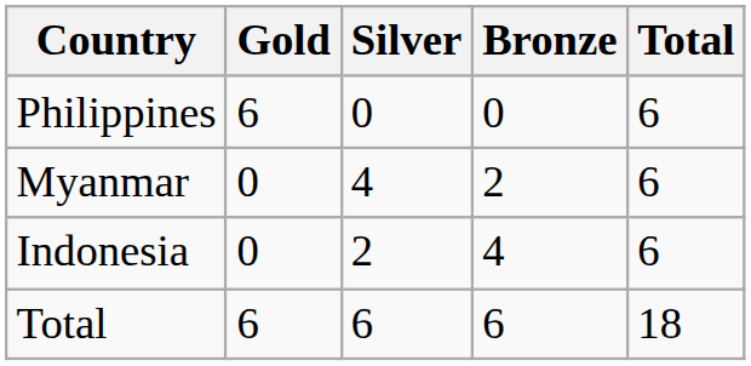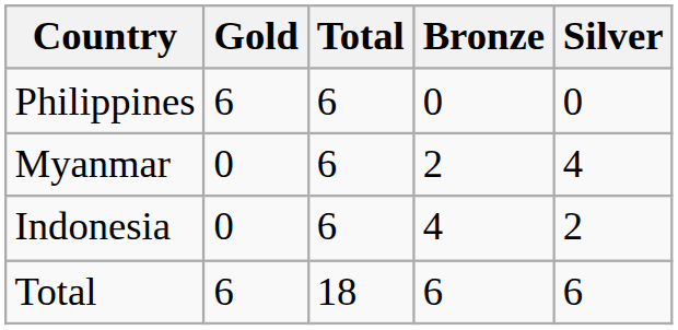columns swapped: Silver <-> Total
